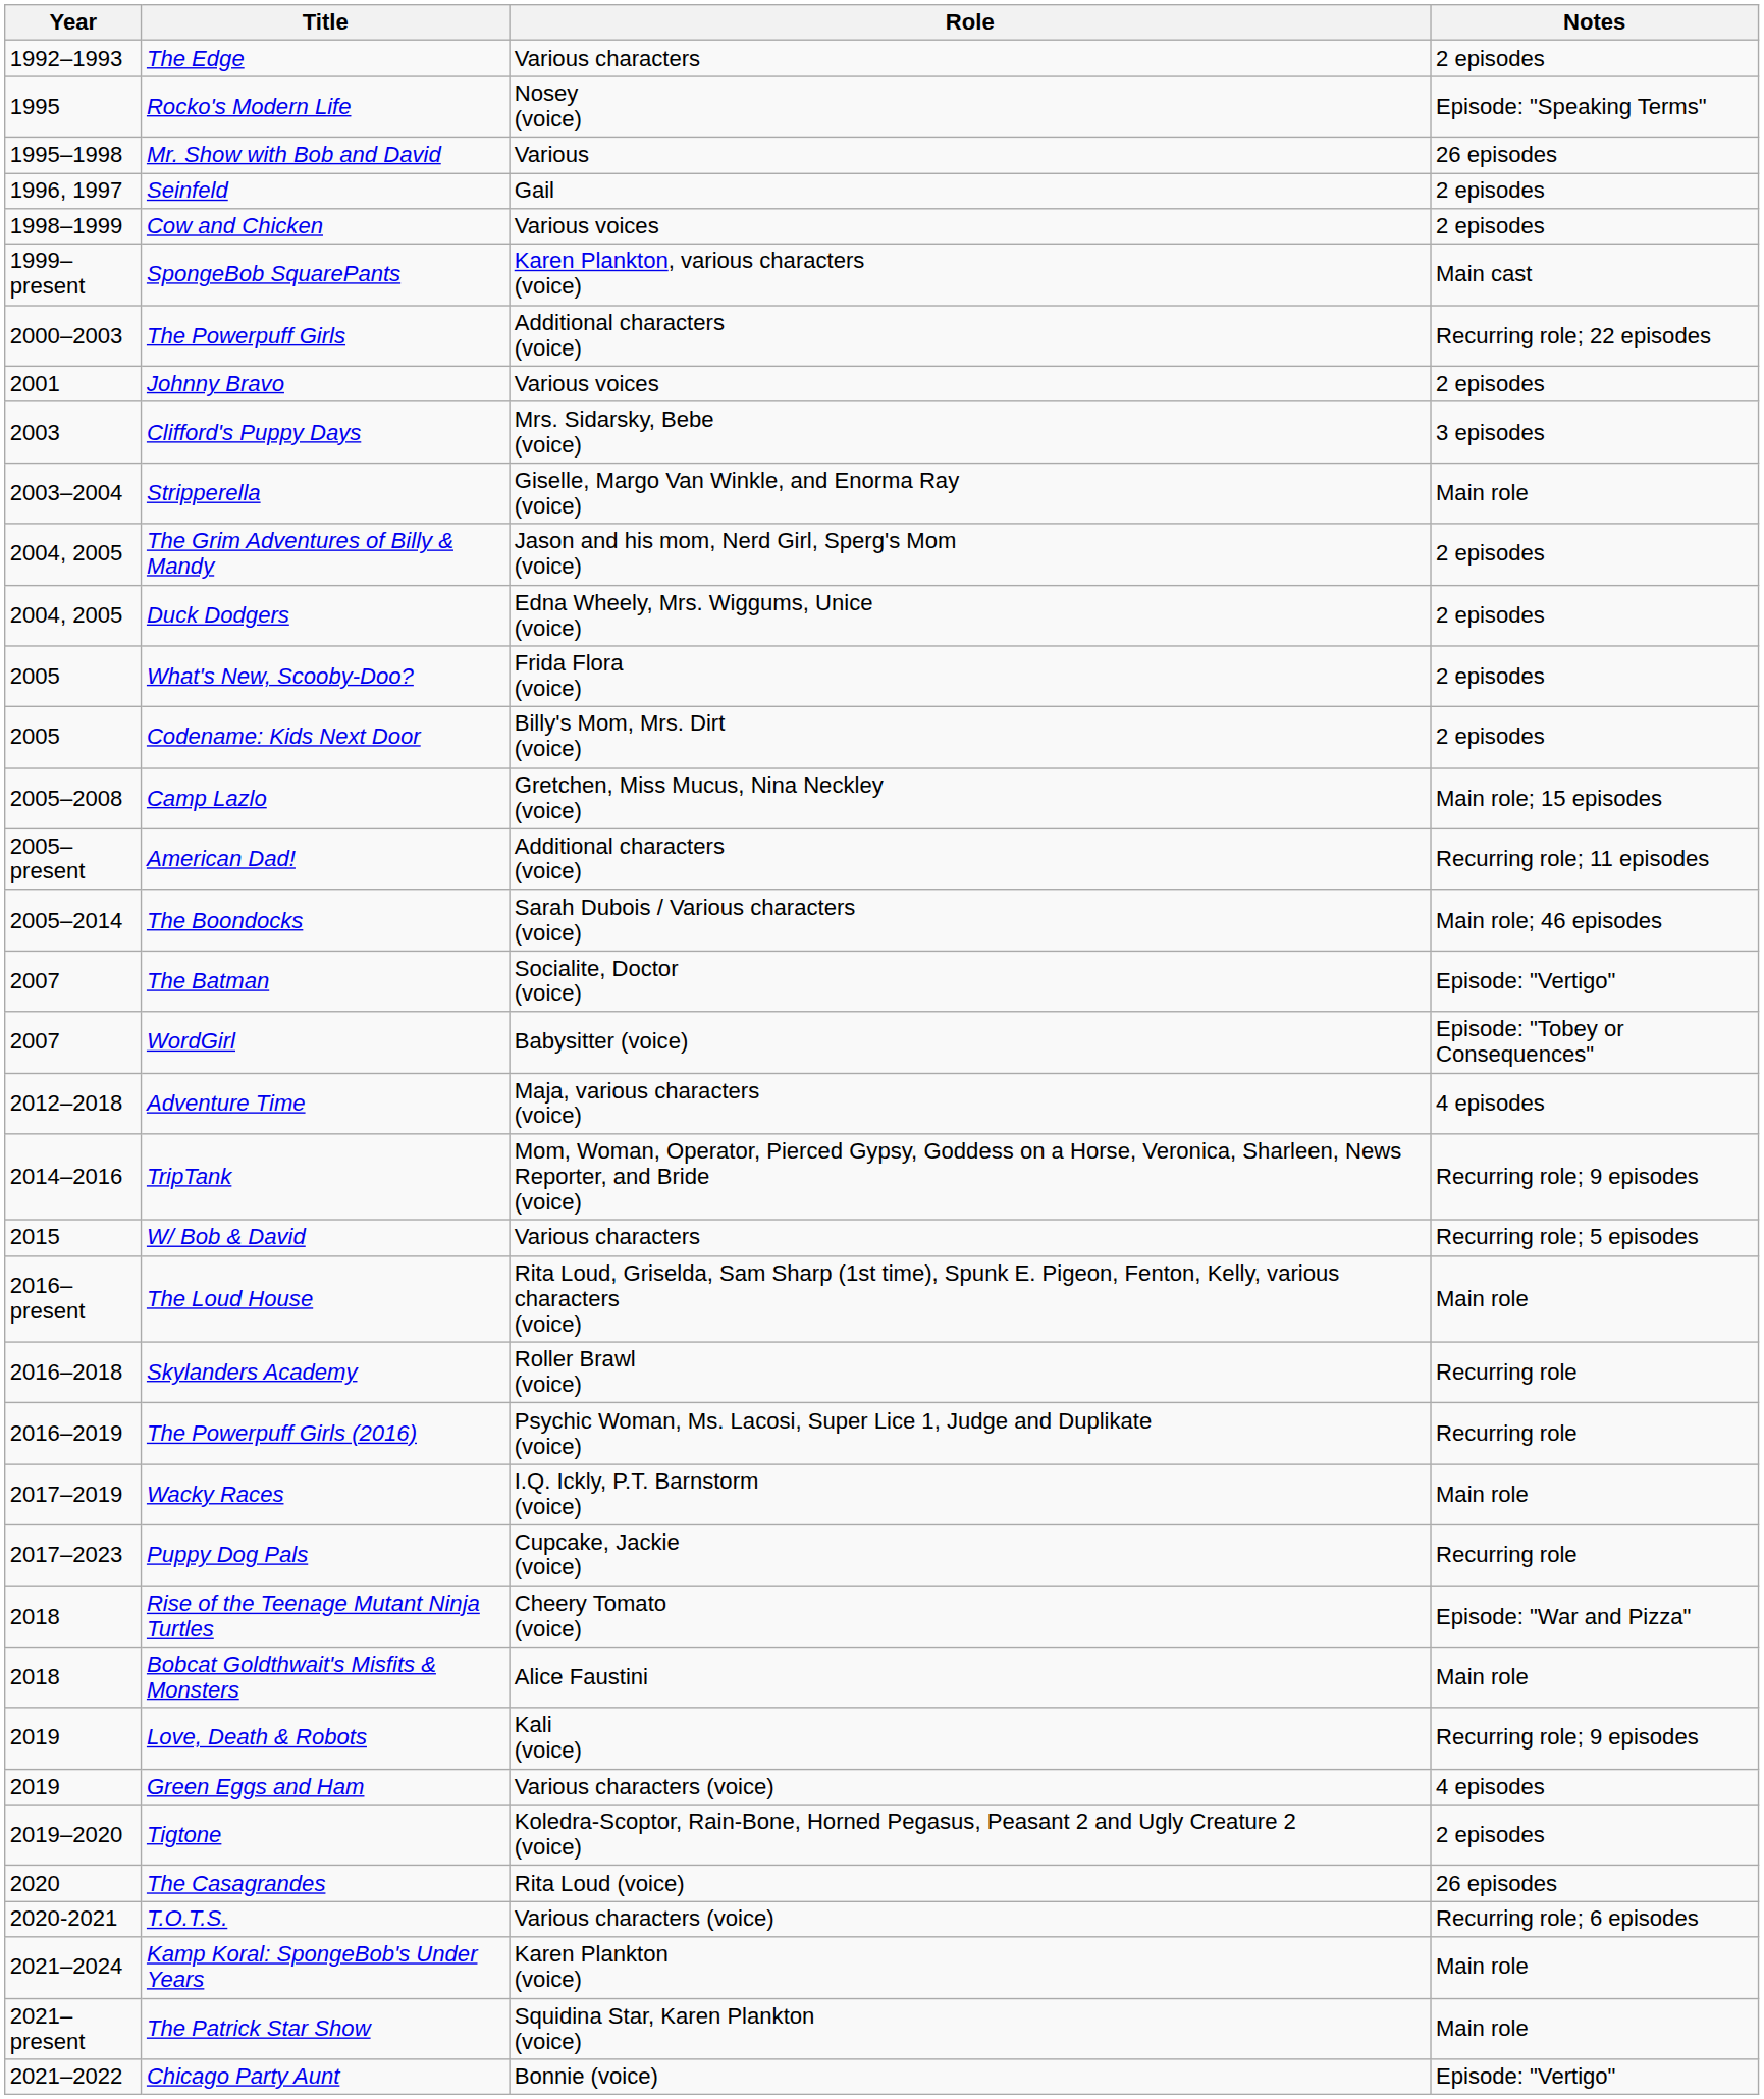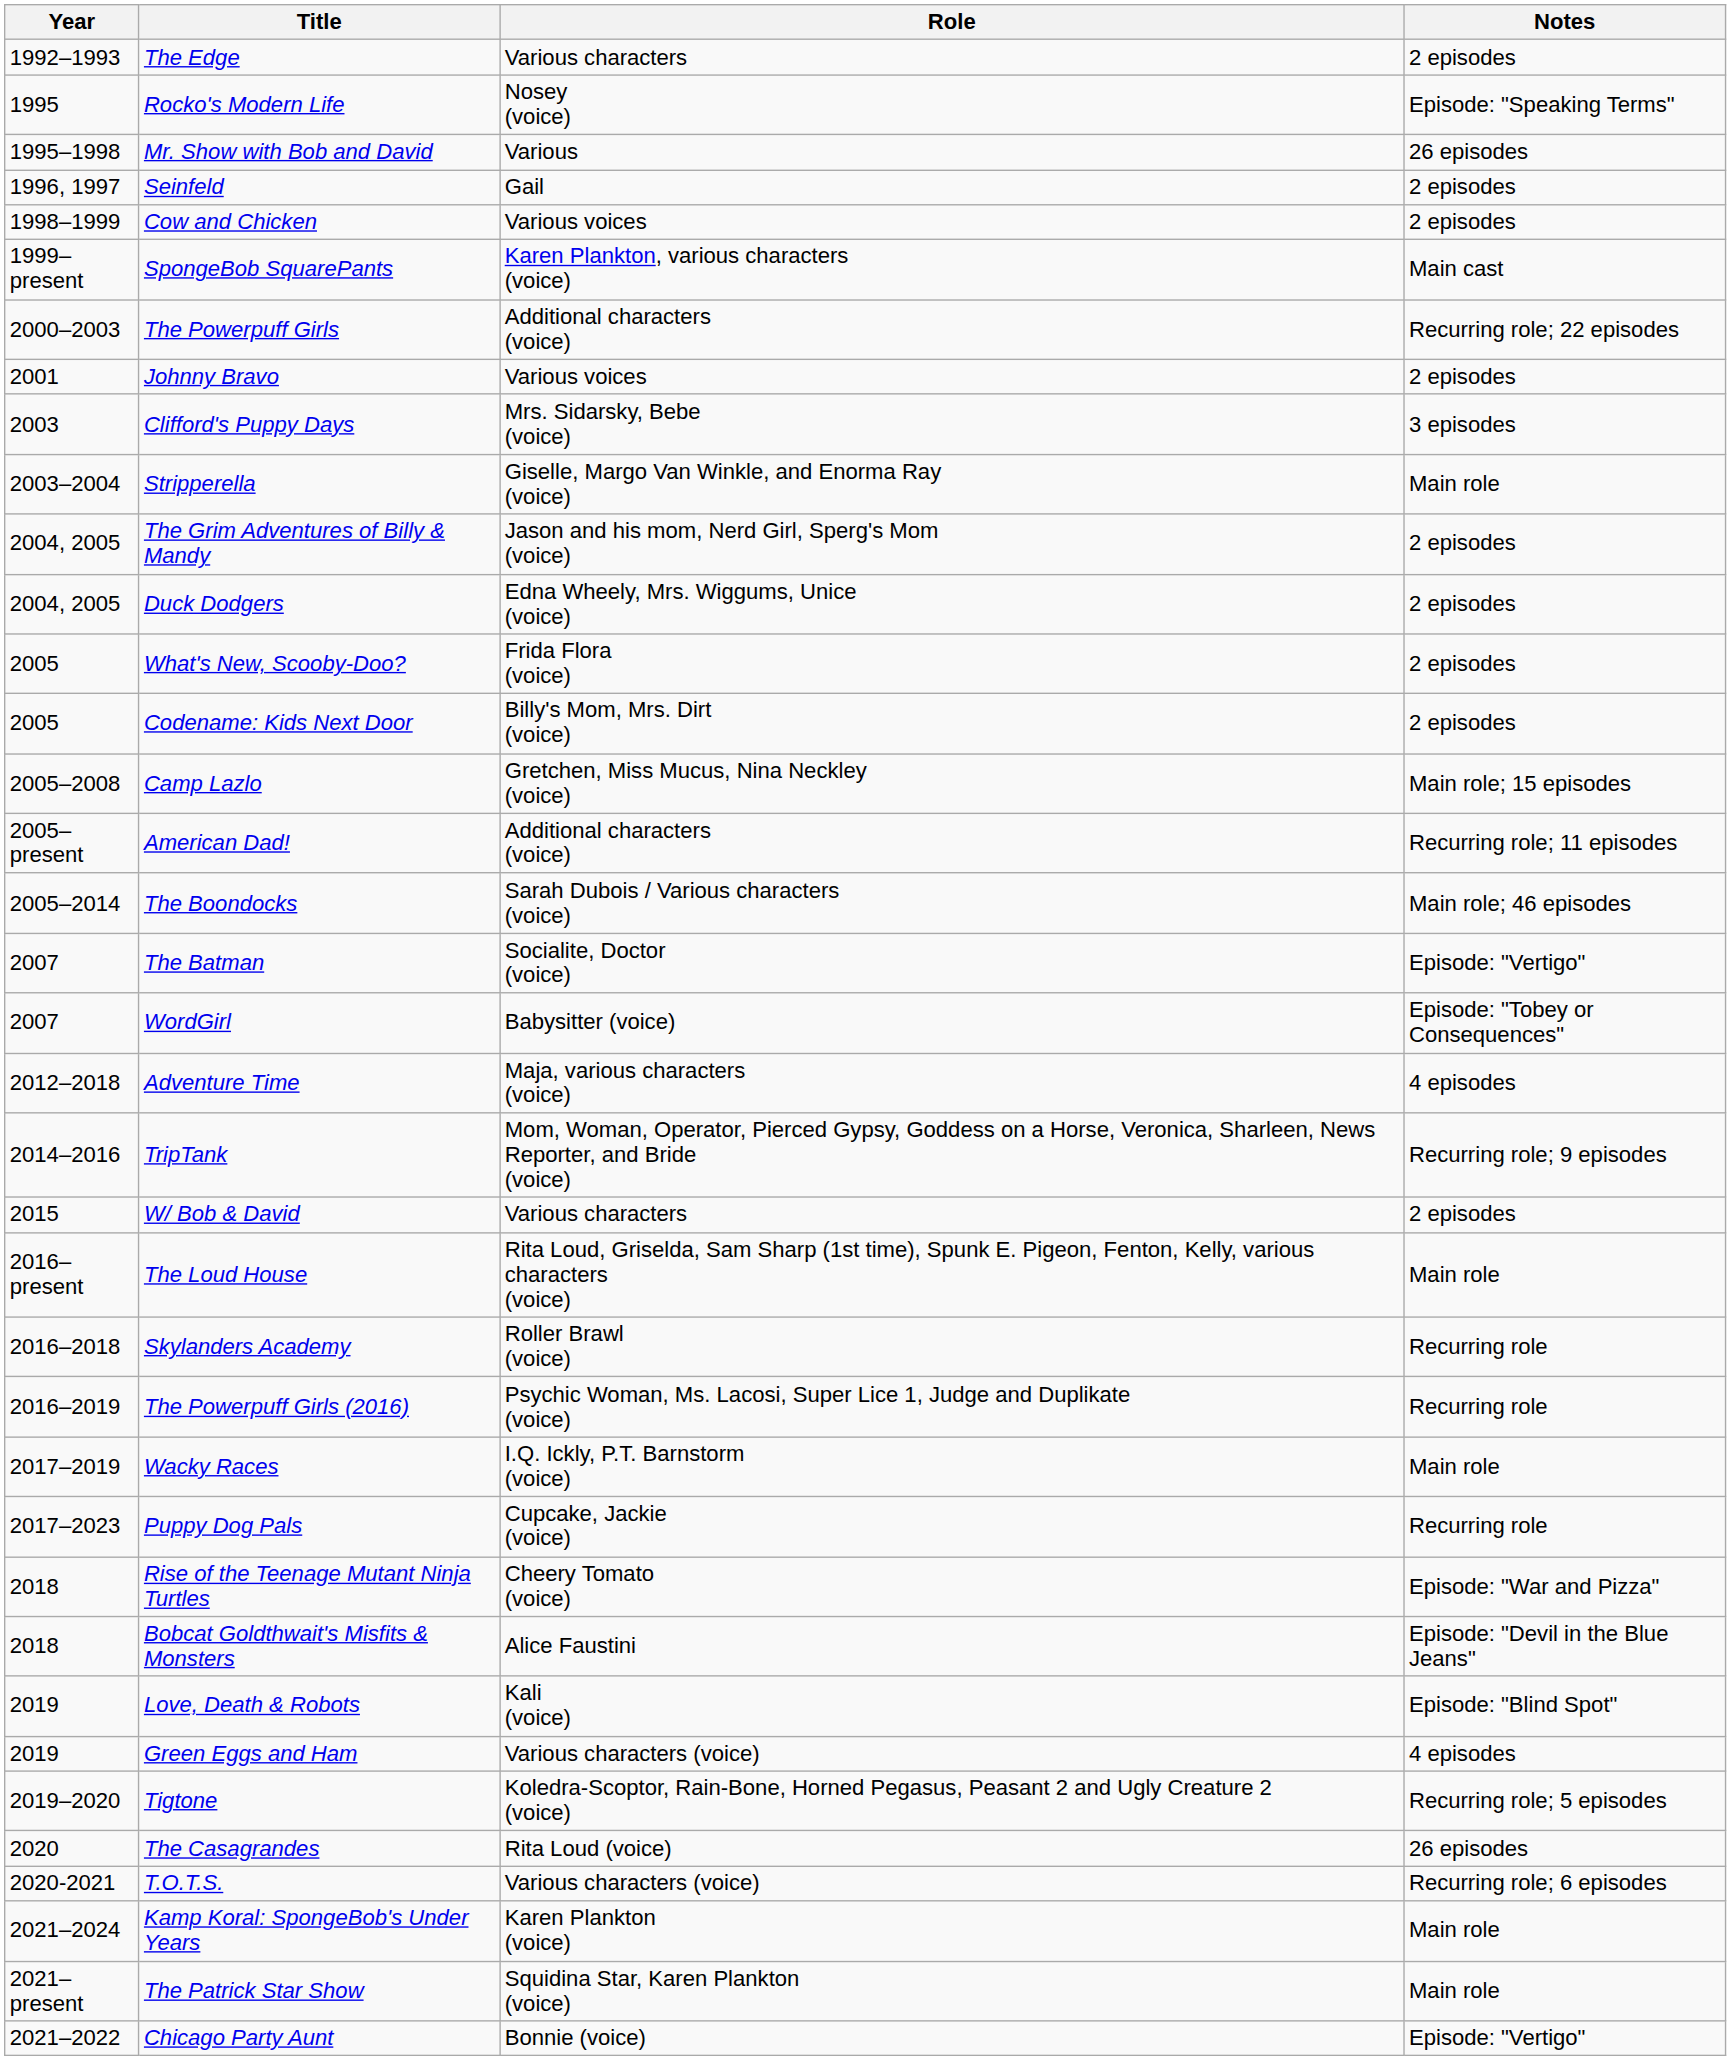W/ Bob & David | Notes: Recurring role; 5 episodes -> 2 episodes
Bobcat Goldthwait's Misfits & Monsters | Notes: Main role -> Episode: "Devil in the Blue Jeans"
Love, Death & Robots | Notes: Recurring role; 9 episodes -> Episode: "Blind Spot"
Tigtone | Notes: 2 episodes -> Recurring role; 5 episodes
